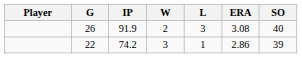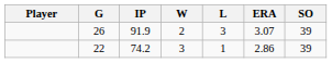26 | ERA: 3.08 -> 3.07
26 | SO: 40 -> 39
